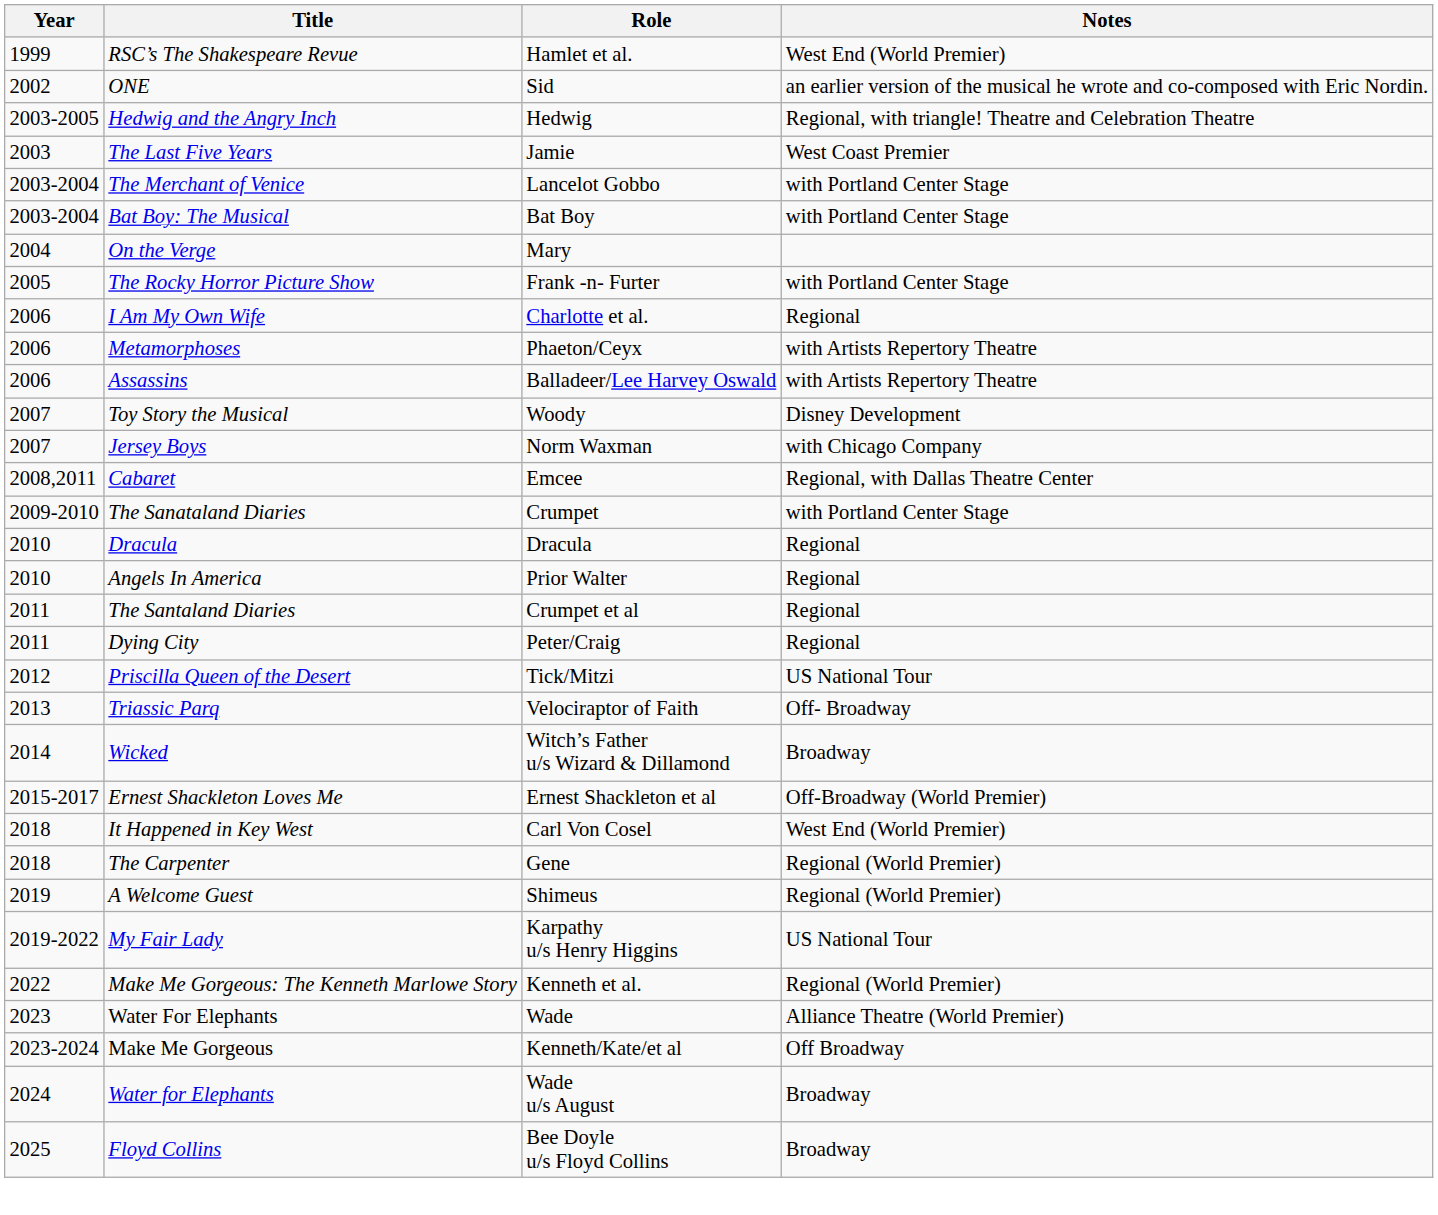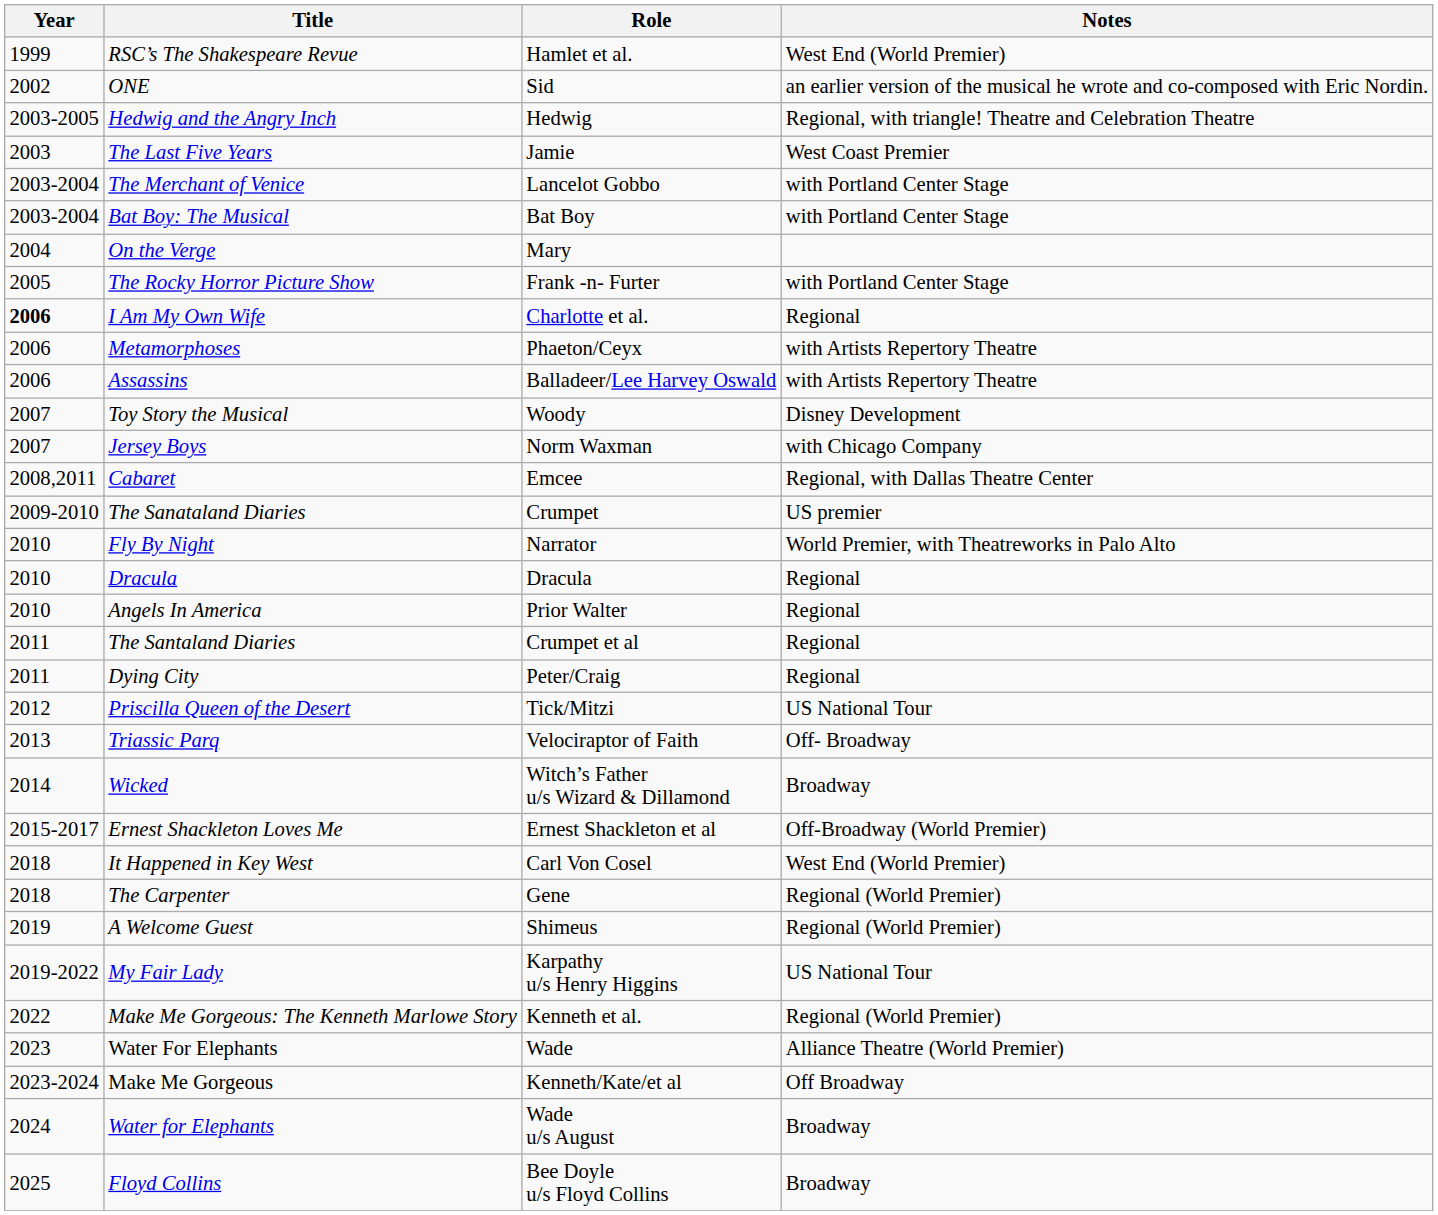I Am My Own Wife | Year: normal -> bold
The Sanataland Diaries | Notes: with Portland Center Stage -> US premier
+ row: 2010 | Fly By Night | Narrator | World Premier, with Theatreworks in Palo Alto
